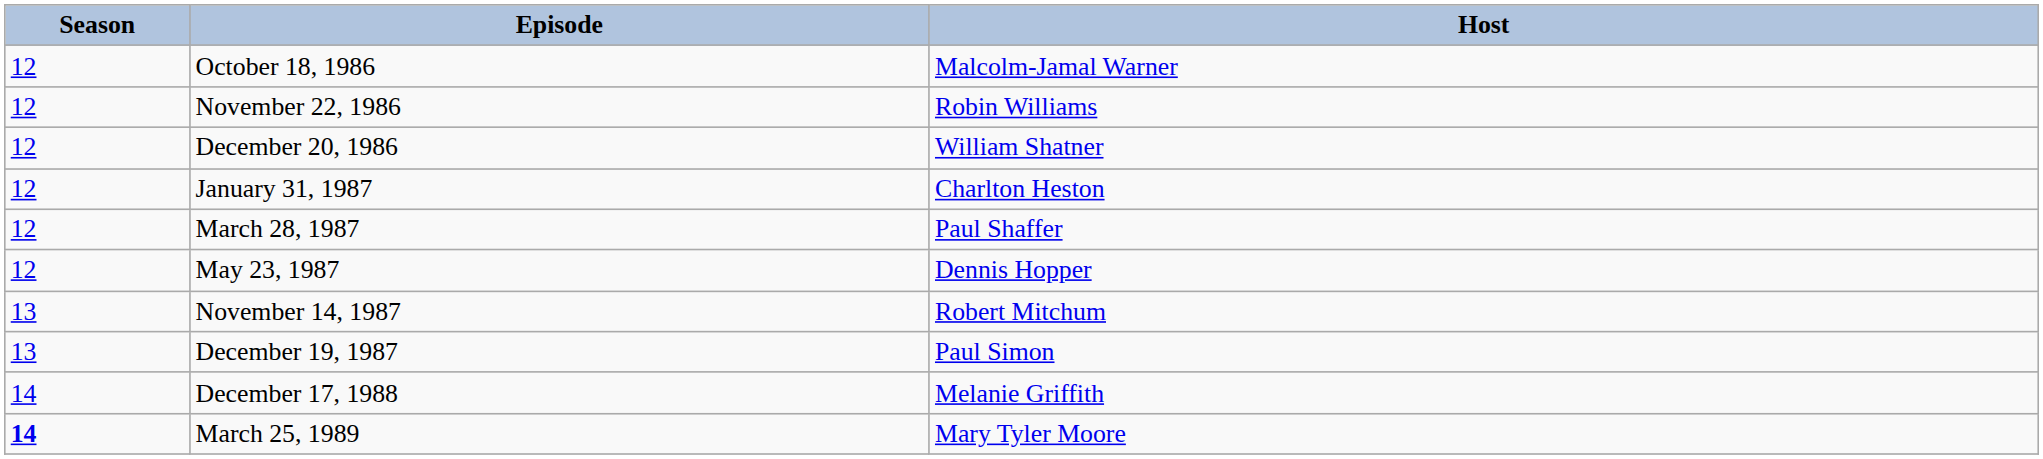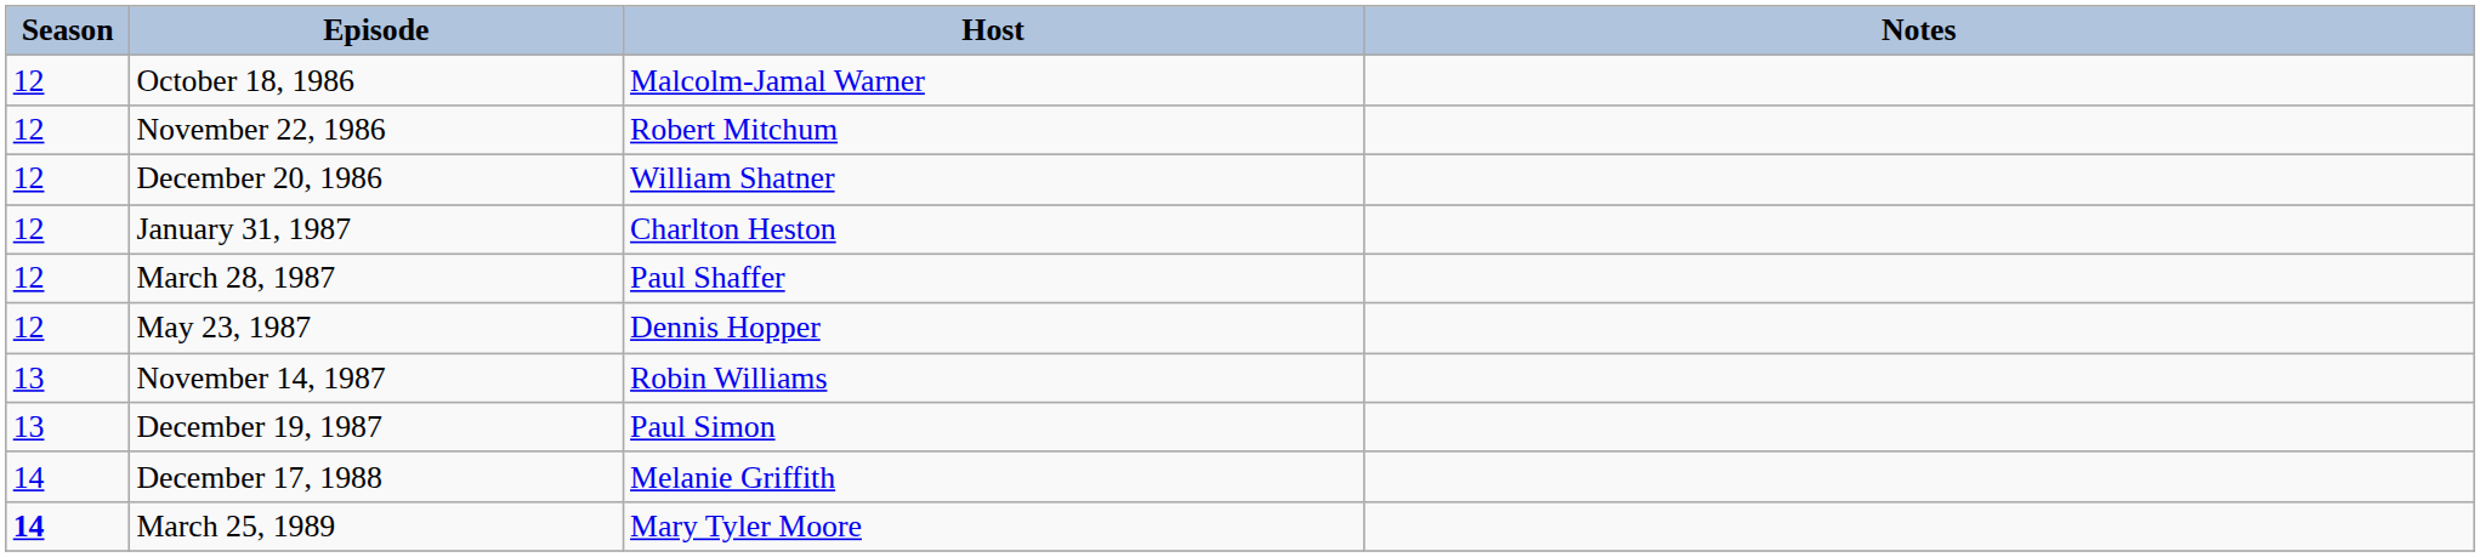+ column: Notes
November 22, 1986 | Host: Robin Williams -> Robert Mitchum
November 14, 1987 | Host: Robert Mitchum -> Robin Williams
